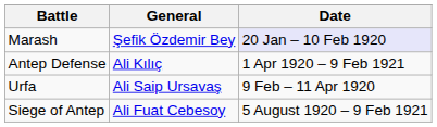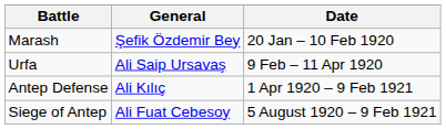Marash | Date: lavender background -> no background
rows swapped: Urfa <-> Antep Defense
